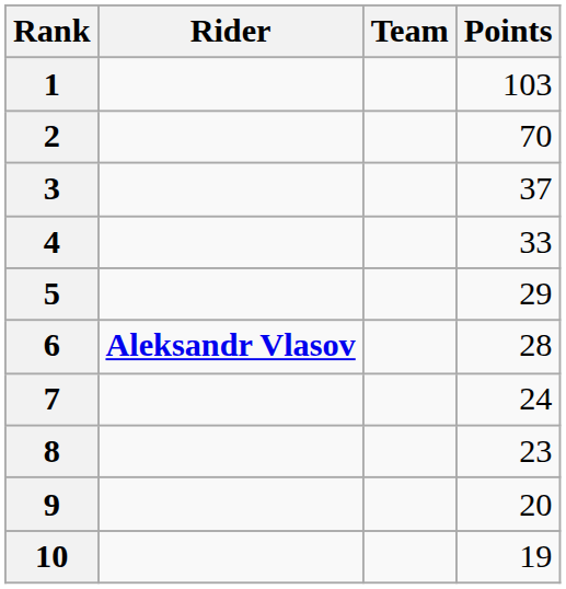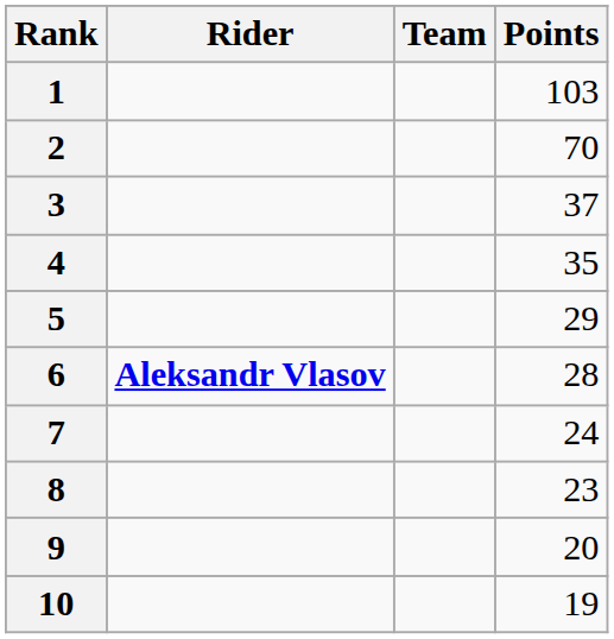4 | Points: 33 -> 35
